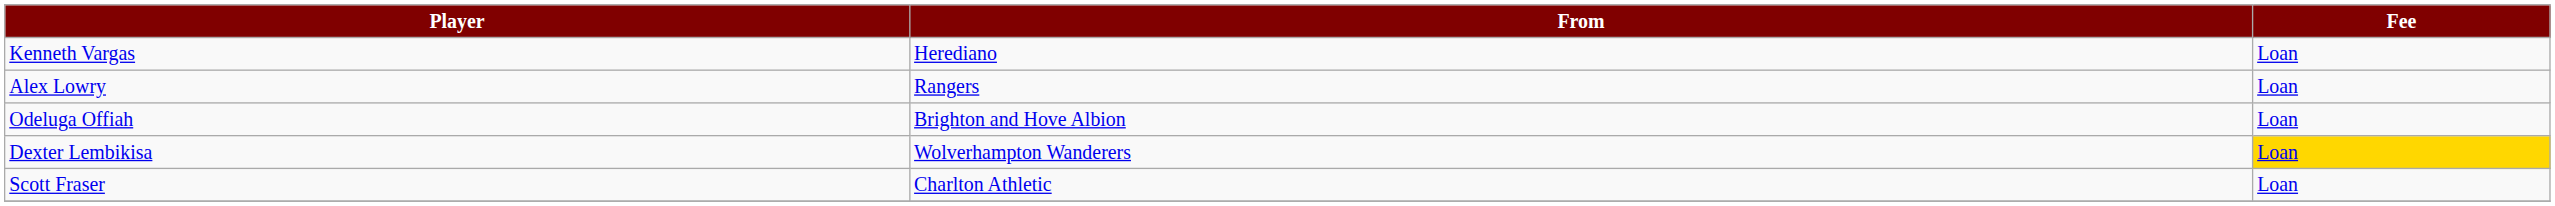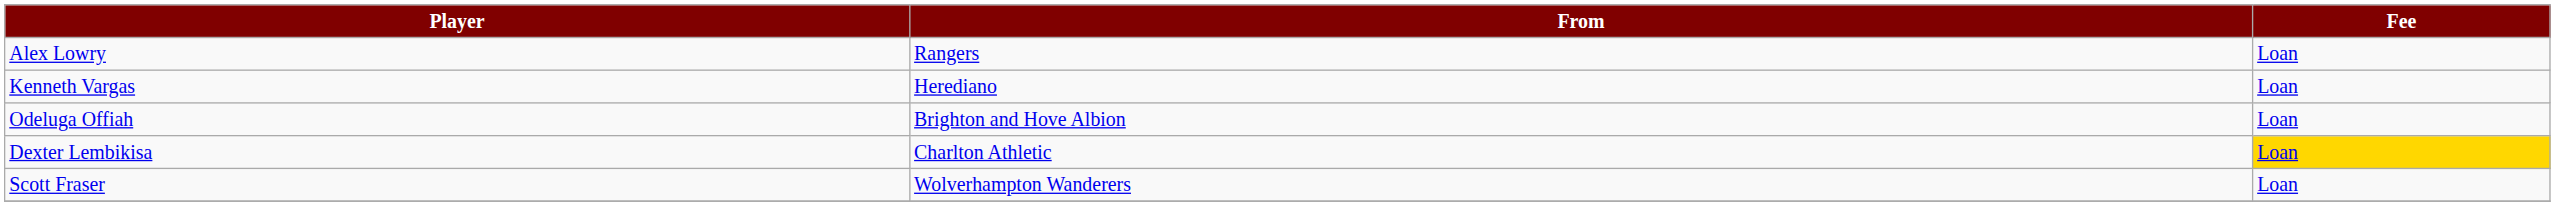rows swapped: Alex Lowry <-> Kenneth Vargas
Dexter Lembikisa | From: Wolverhampton Wanderers -> Charlton Athletic
Scott Fraser | From: Charlton Athletic -> Wolverhampton Wanderers
